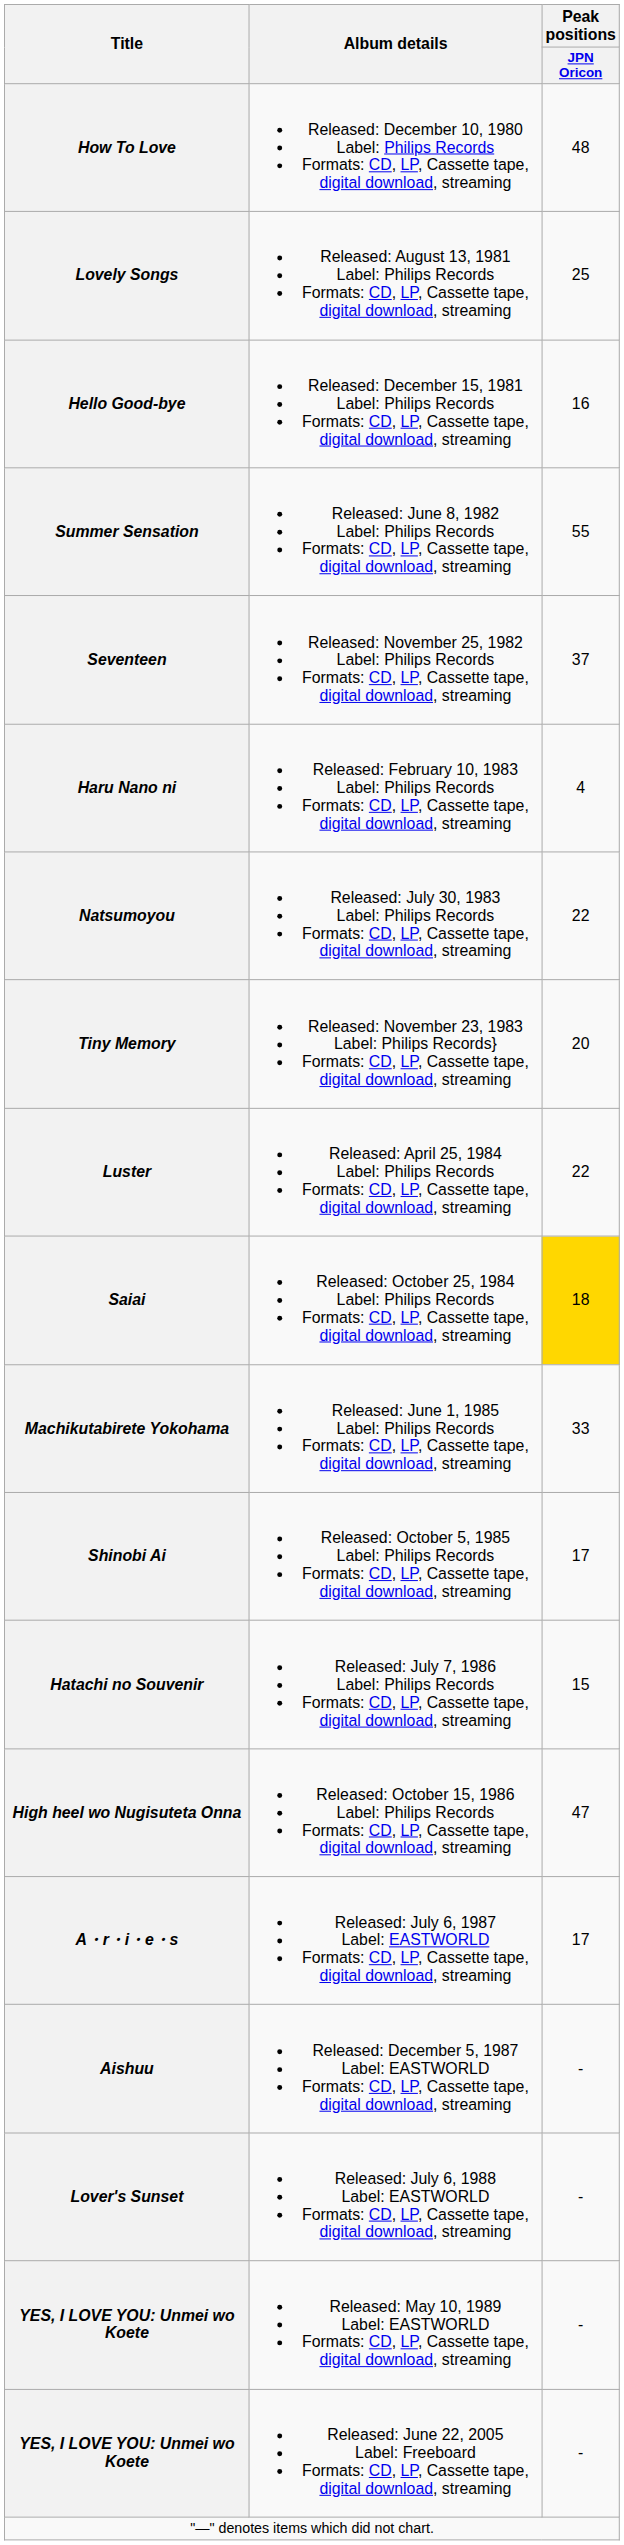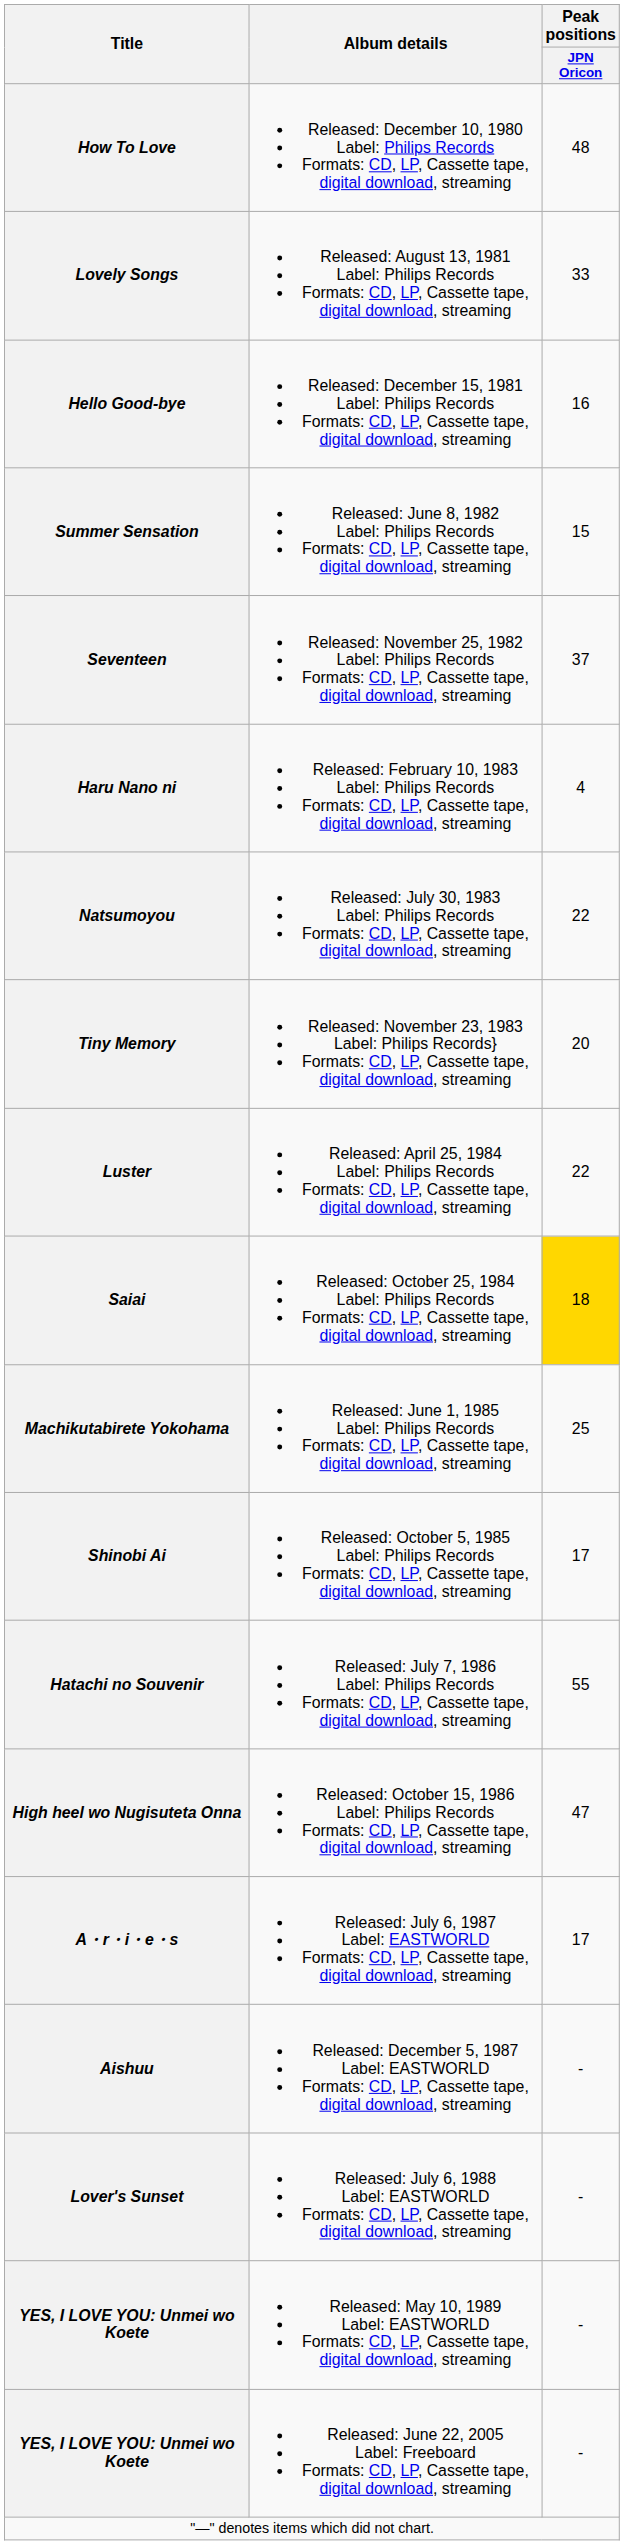Lovely Songs | Peak positions / JPN Oricon: 25 -> 33
Summer Sensation | Peak positions / JPN Oricon: 55 -> 15
Machikutabirete Yokohama | Peak positions / JPN Oricon: 33 -> 25
Hatachi no Souvenir | Peak positions / JPN Oricon: 15 -> 55
